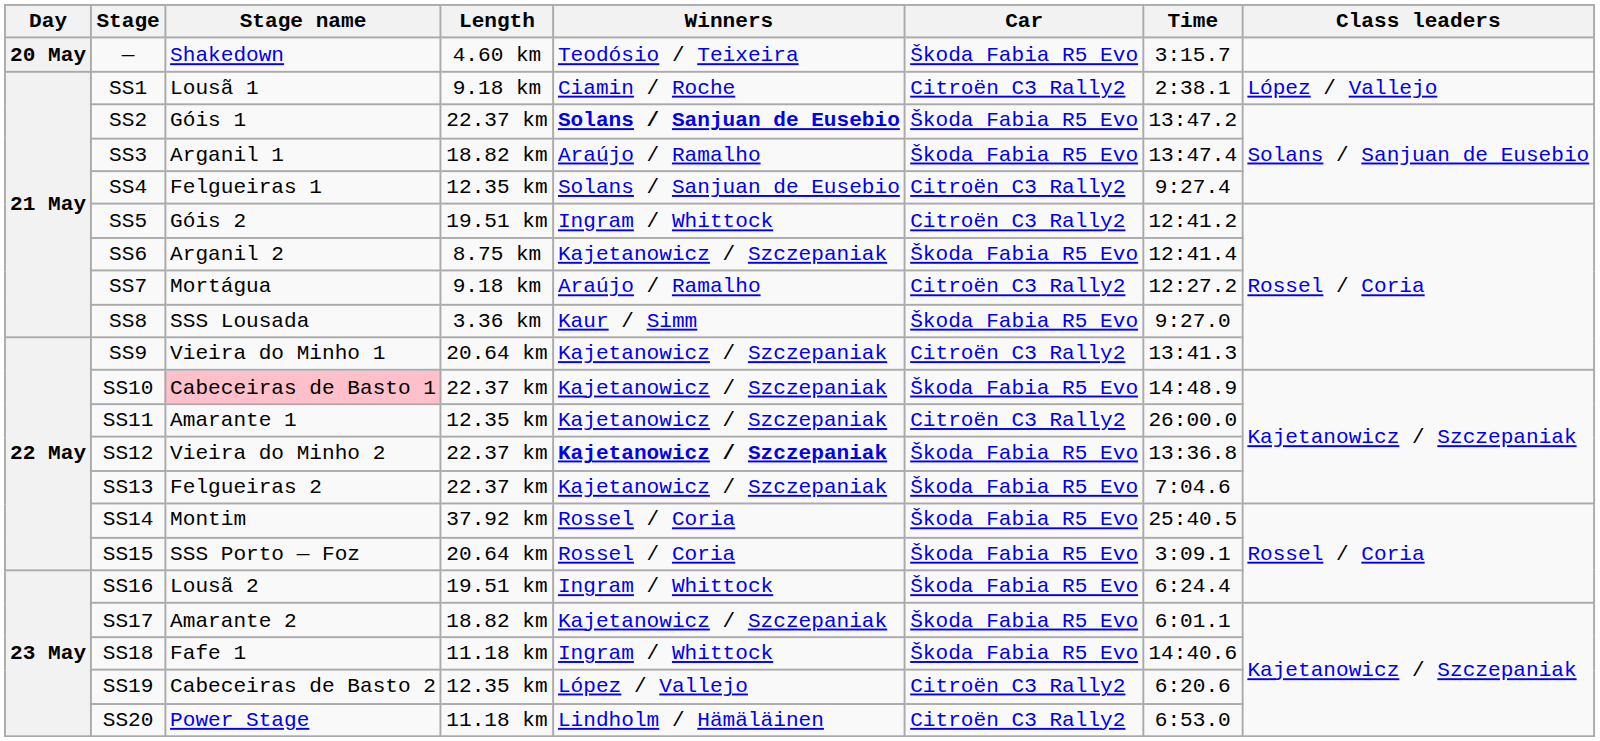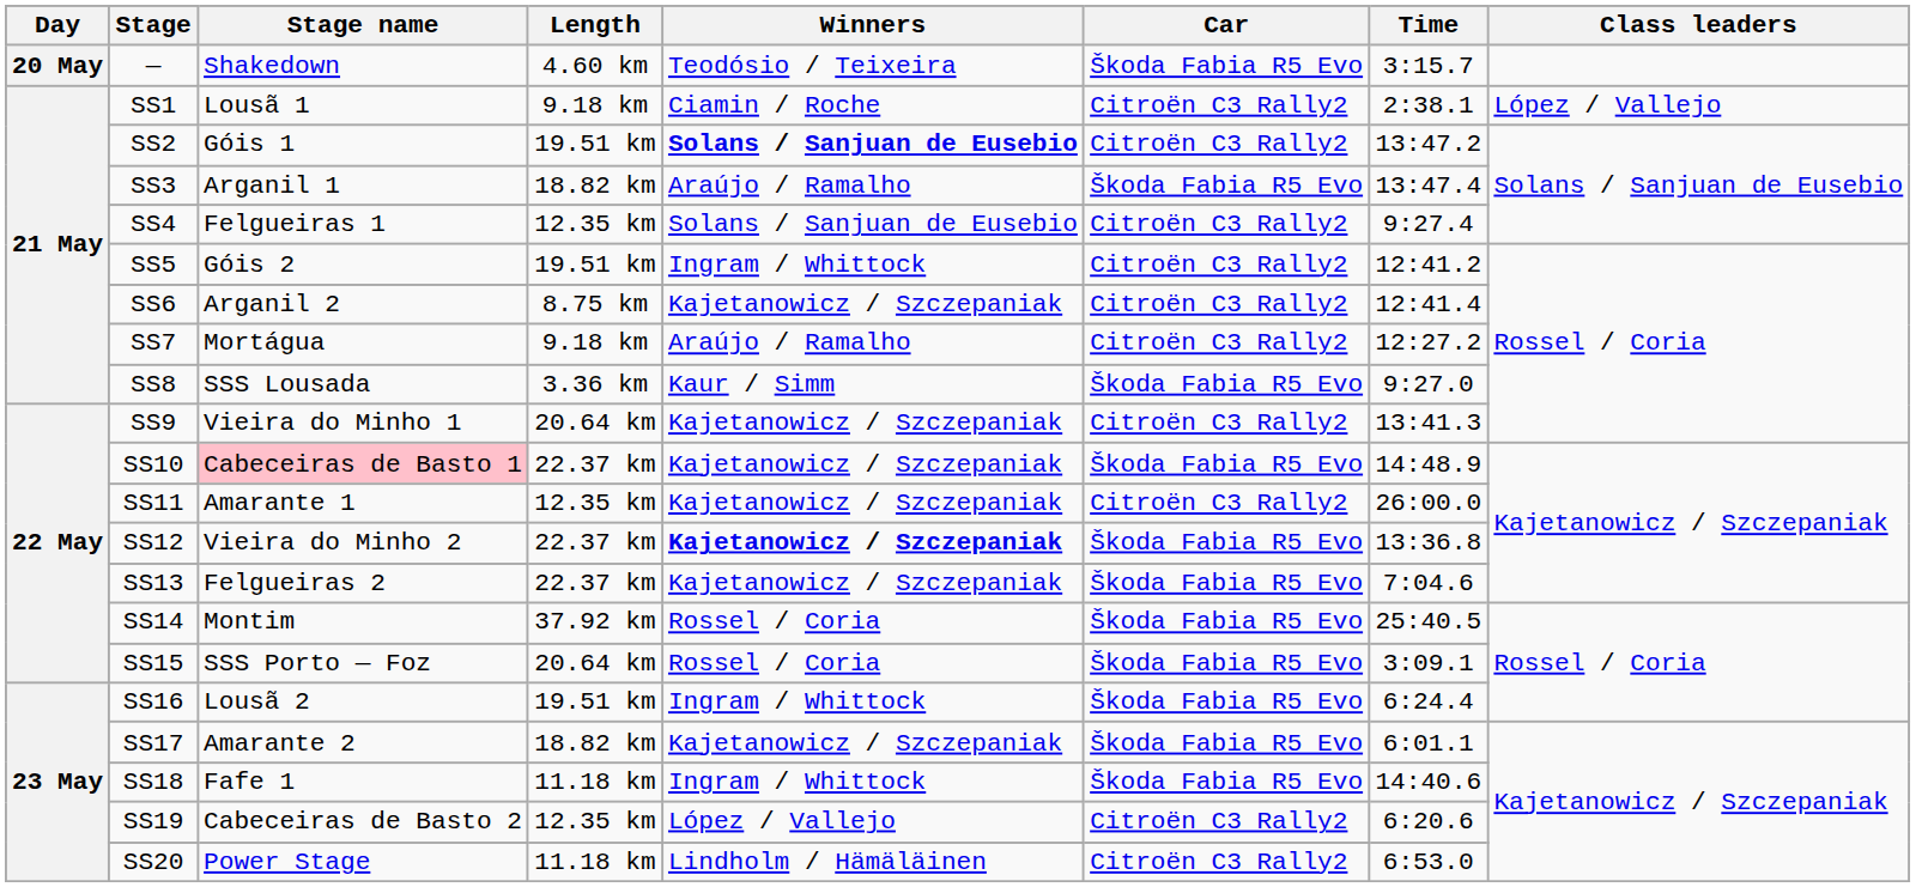SS2 | Length: 22.37 km -> 19.51 km
SS2 | Car: Škoda Fabia R5 Evo -> Citroën C3 Rally2
SS6 | Car: Škoda Fabia R5 Evo -> Citroën C3 Rally2
